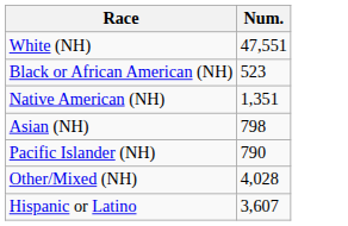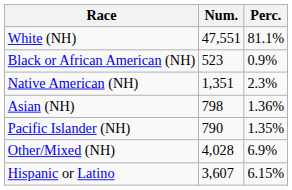+ column: Perc. | 81.1% | 0.9% | 2.3% | 1.36% | 1.35% | 6.9% | 6.15%
